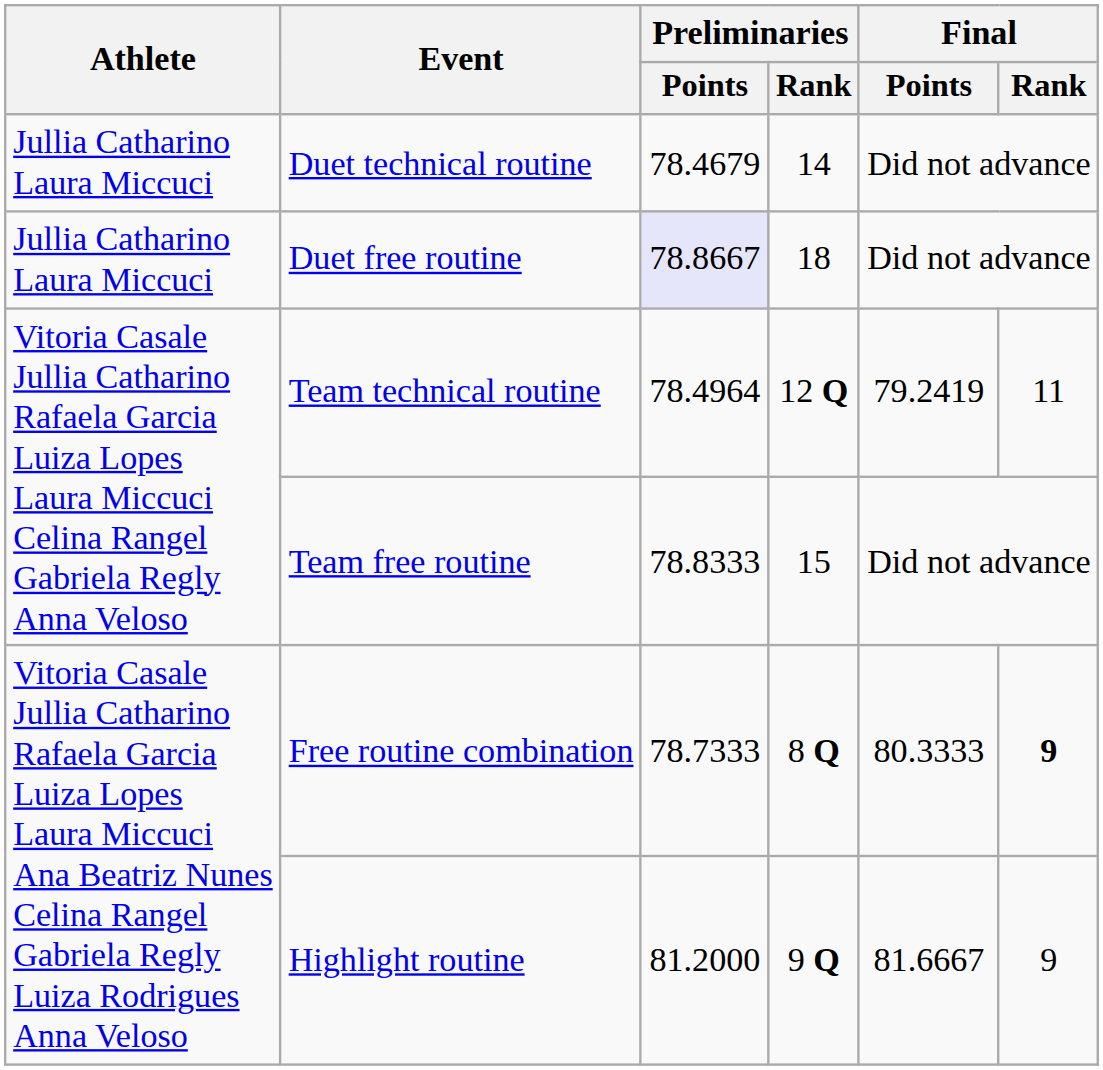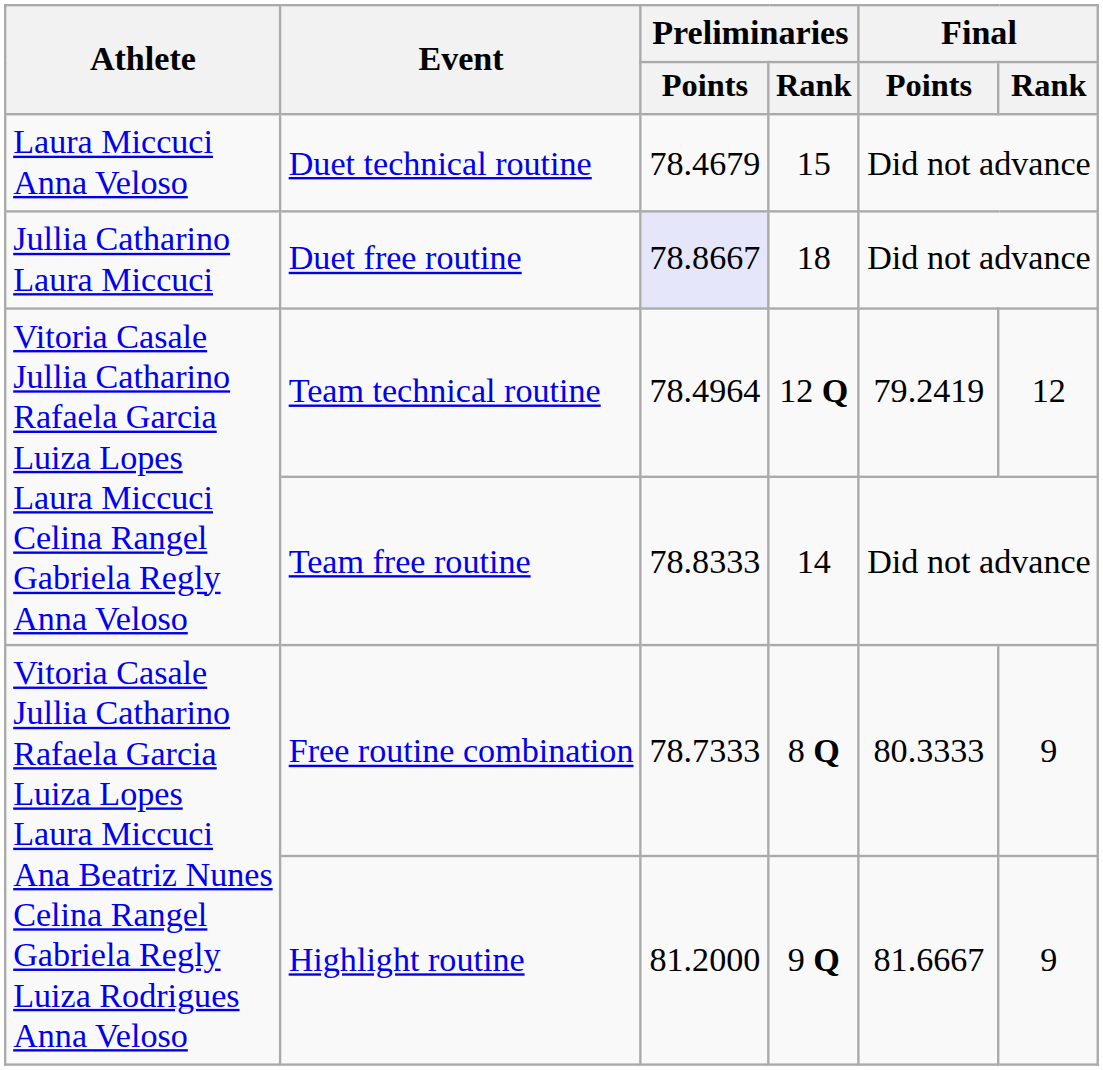Duet technical routine | Athlete: Jullia Catharino Laura Miccuci -> Laura Miccuci Anna Veloso
Duet technical routine | Preliminaries / Rank: 14 -> 15
Team technical routine | Final / Rank: 11 -> 12
Team free routine | Preliminaries / Rank: 15 -> 14
Free routine combination | Final / Rank: bold -> normal
